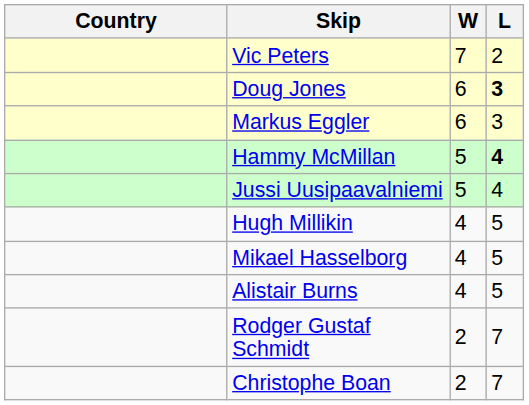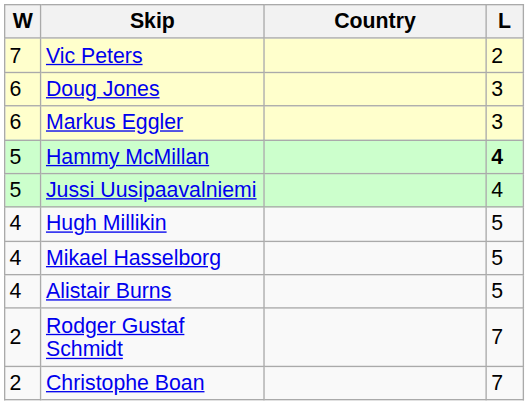columns swapped: Country <-> W
Doug Jones | L: bold -> normal
